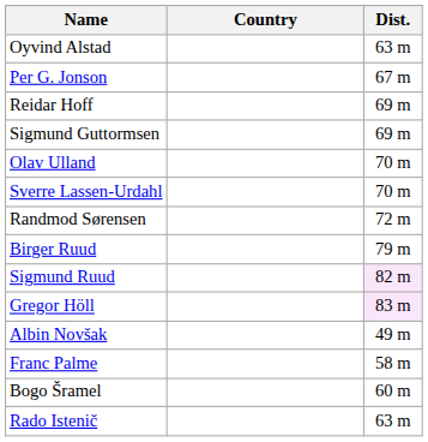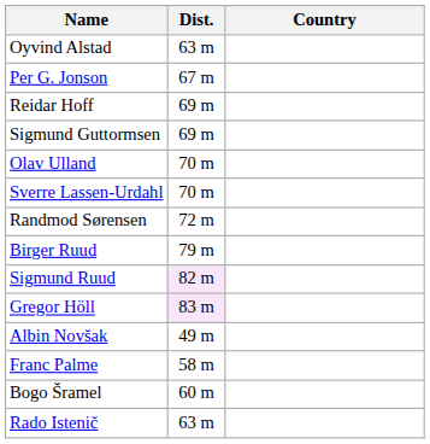columns swapped: Country <-> Dist.
